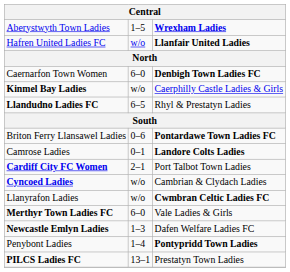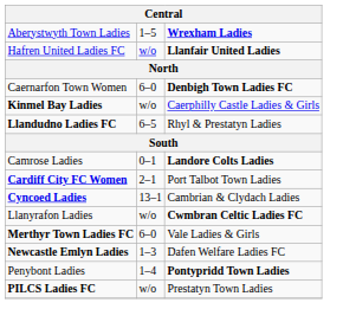- row: Briton Ferry Llansawel Ladies | 0–6 | Pontardawe Town Ladies FC
Cyncoed Ladies | column 2: w/o -> 13–1
PILCS Ladies FC | column 2: 13–1 -> w/o
